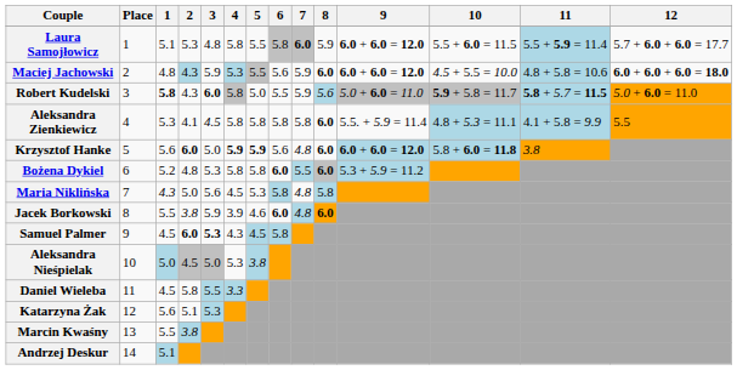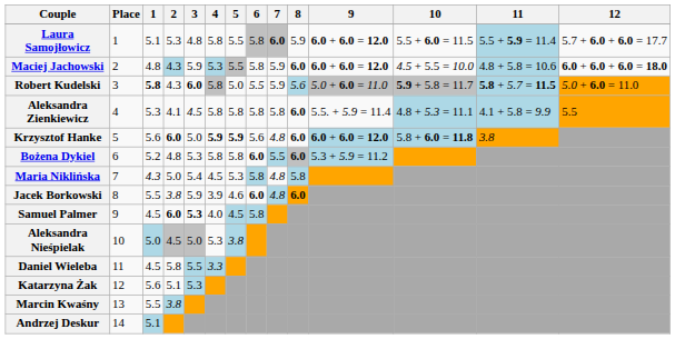Maciej Jachowski | 6: 5.6 -> 5.8
Maria Niklińska | 3: 5.6 -> 5.4
Samuel Palmer | 4: 4.3 -> 4.0
